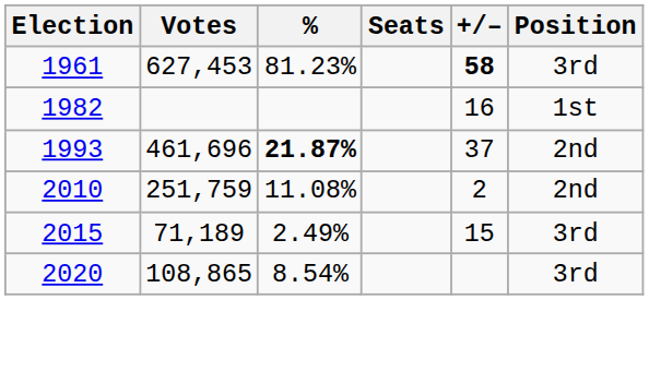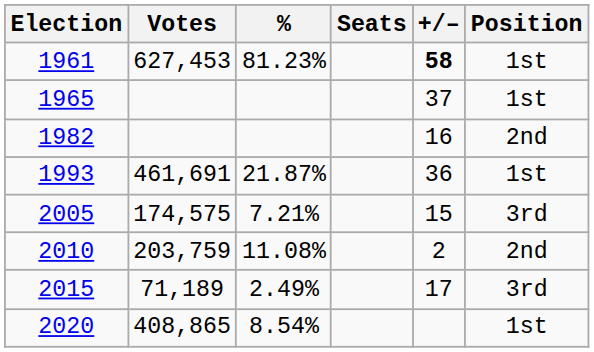1961 | Position: 3rd -> 1st
+ row: 1965 | 37 | 1st
1982 | Position: 1st -> 2nd
1993 | Votes: 461,696 -> 461,691
1993 | %: bold -> normal
1993 | +/–: 37 -> 36
1993 | Position: 2nd -> 1st
+ row: 2005 | 174,575 | 7.21% | 15 | 3rd
2010 | Votes: 251,759 -> 203,759
2015 | +/–: 15 -> 17
2020 | Votes: 108,865 -> 408,865
2020 | Position: 3rd -> 1st
